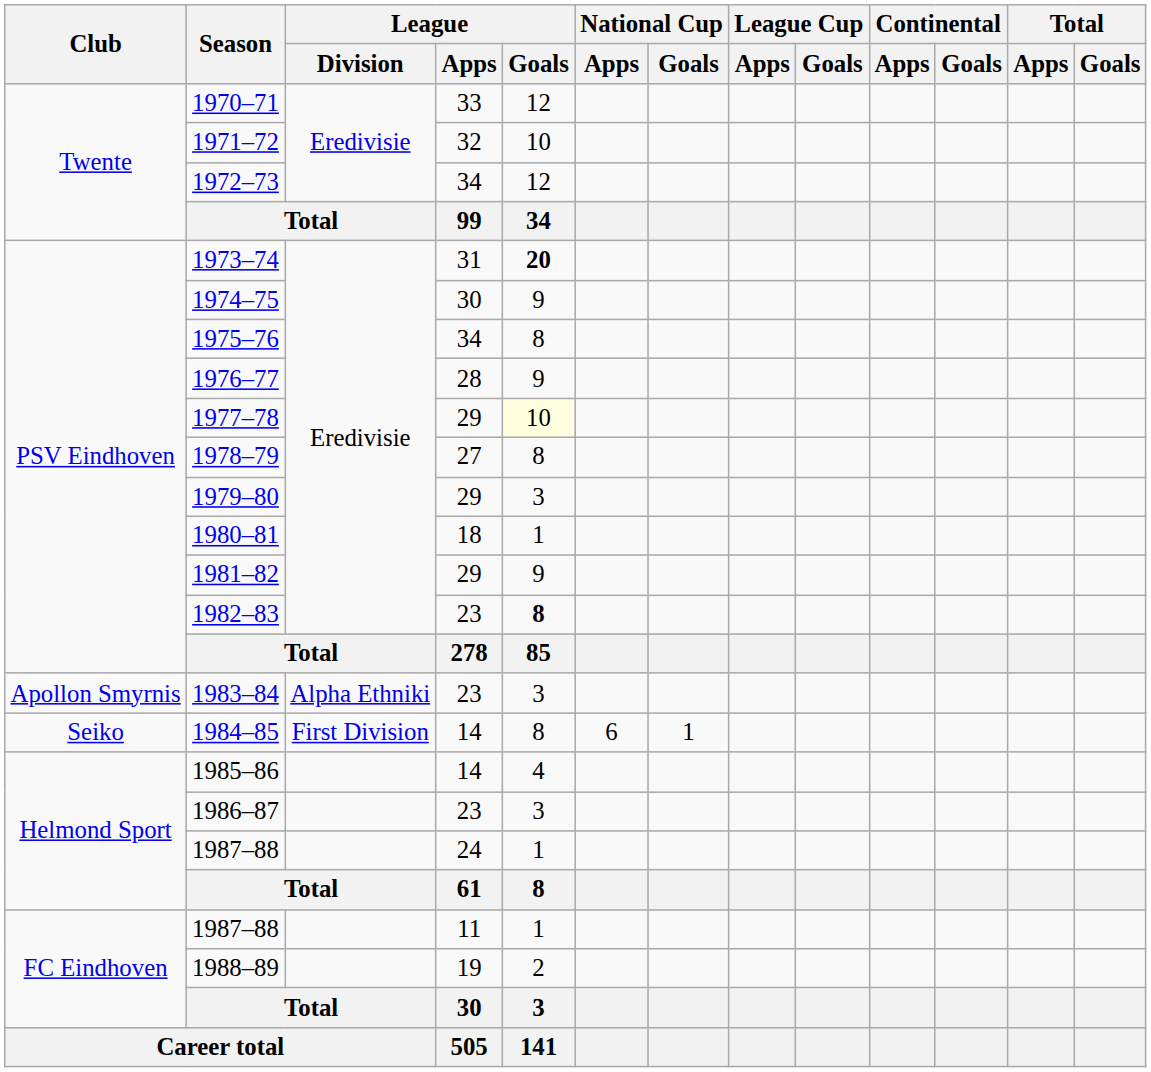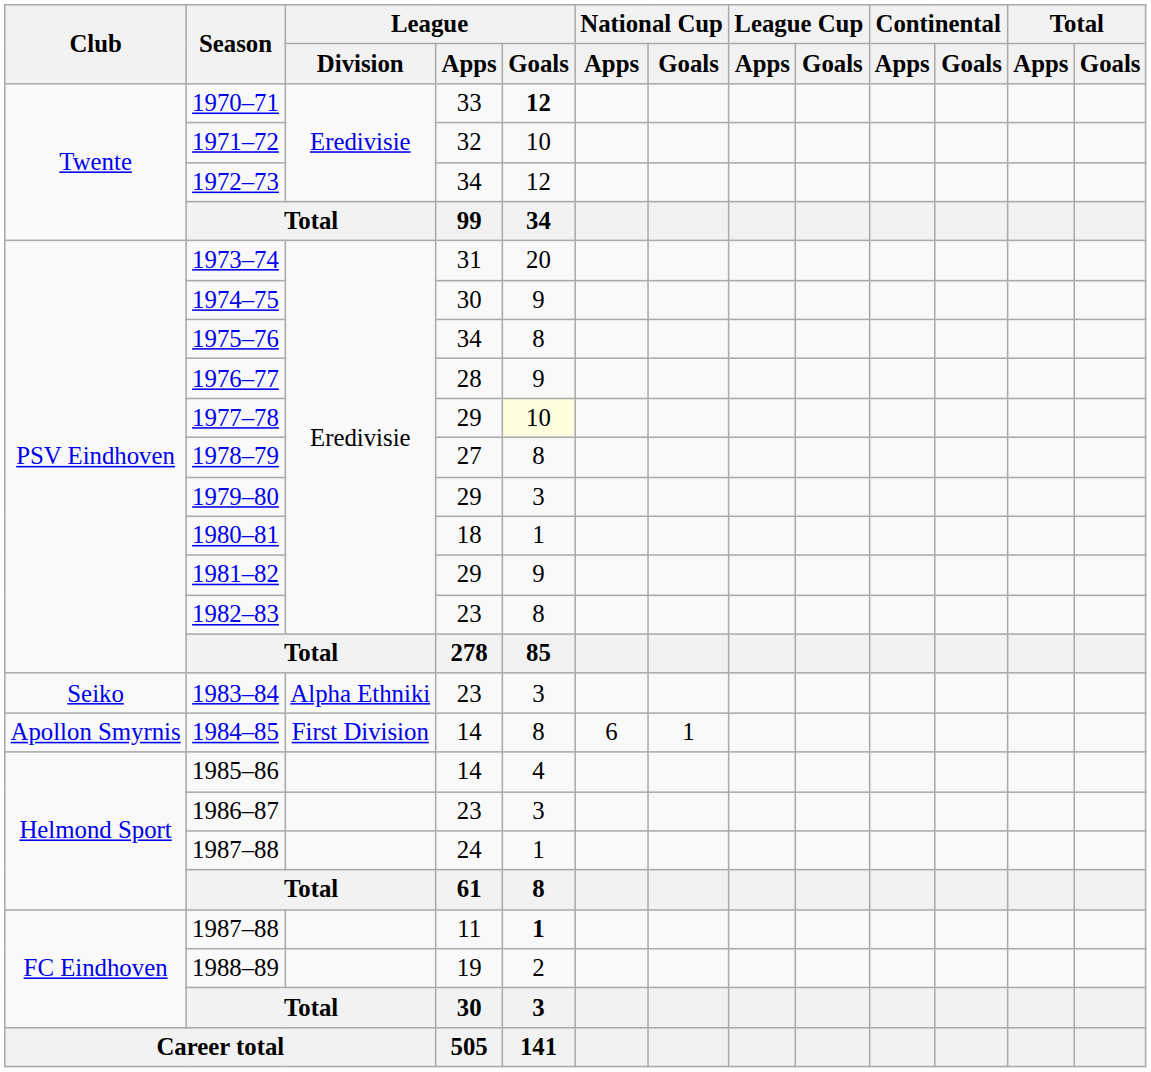1970–71 | League / Goals: normal -> bold
1973–74 | League / Goals: bold -> normal
1982–83 | League / Goals: bold -> normal
1983–84 | Club: Apollon Smyrnis -> Seiko
1984–85 | Club: Seiko -> Apollon Smyrnis
1987–88 / 11 | League / Goals: normal -> bold
